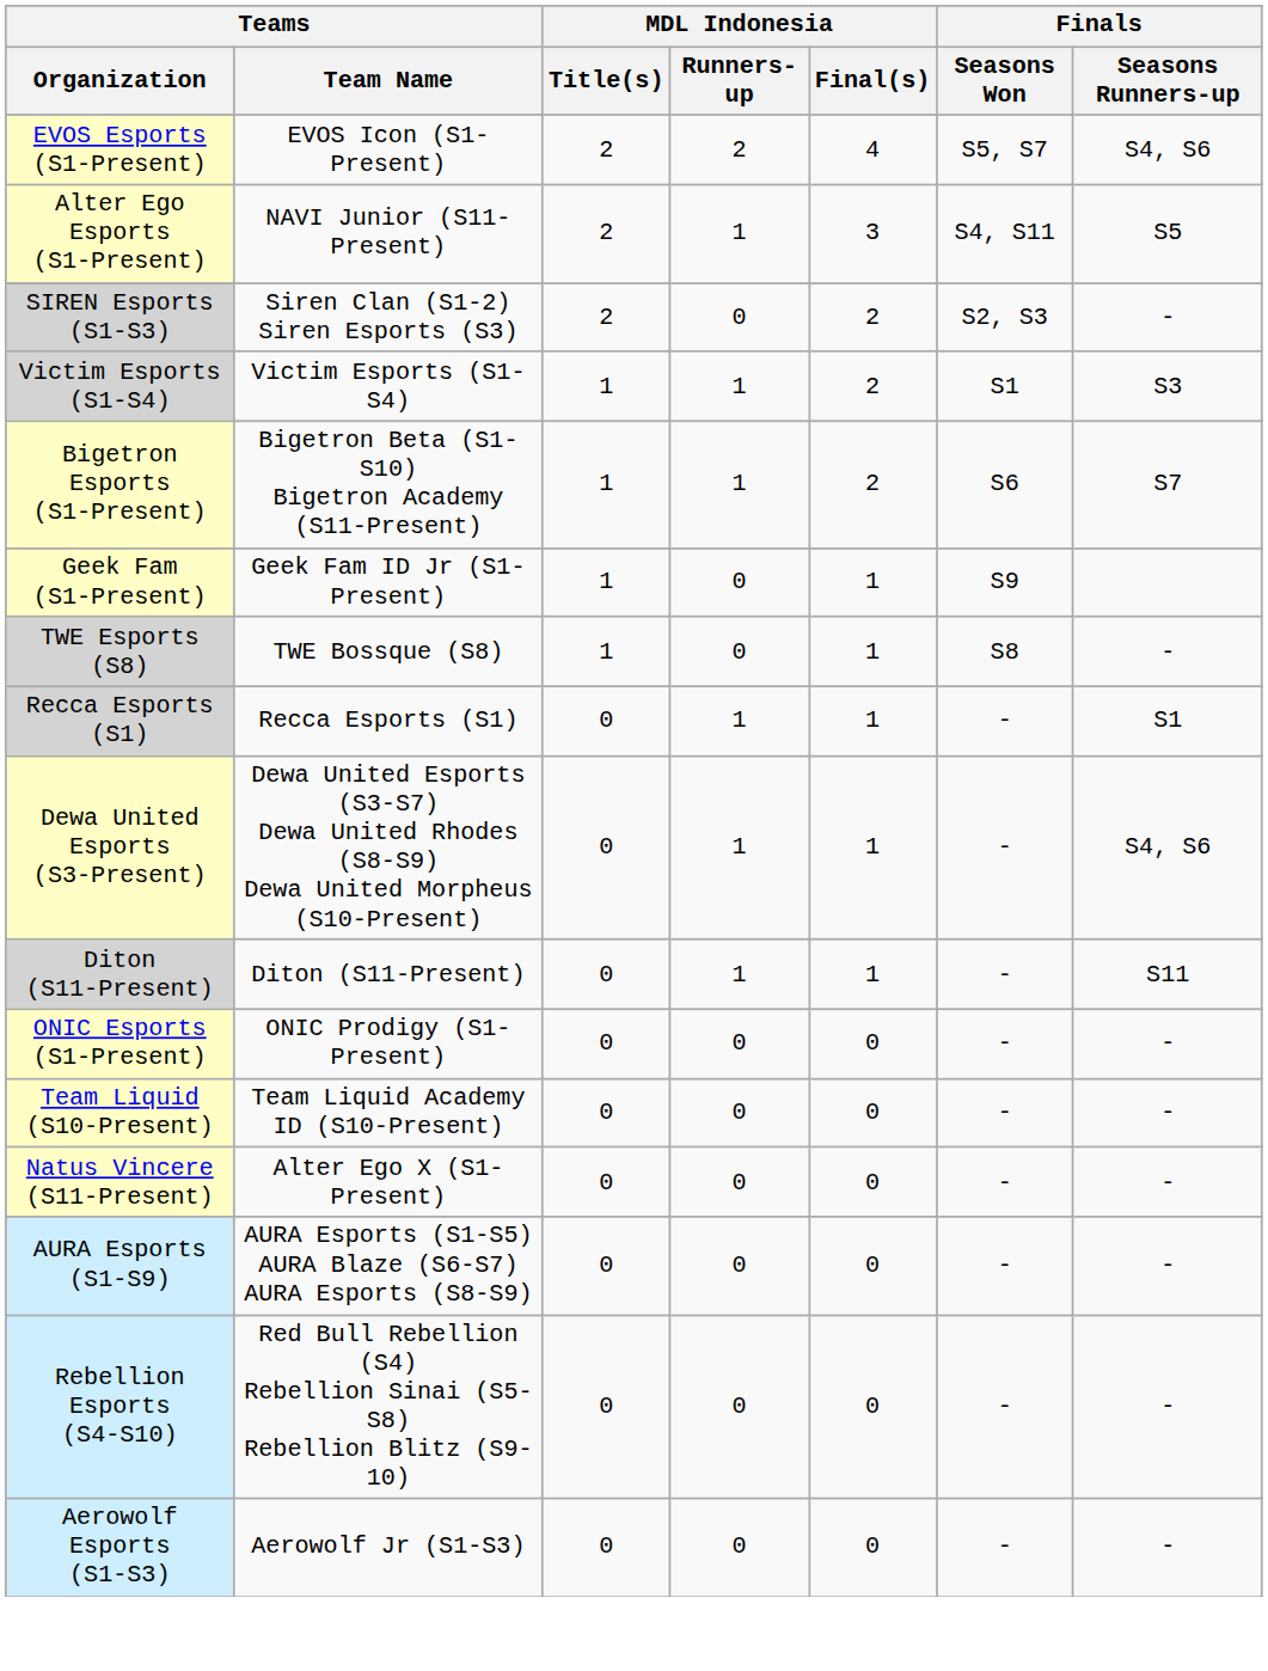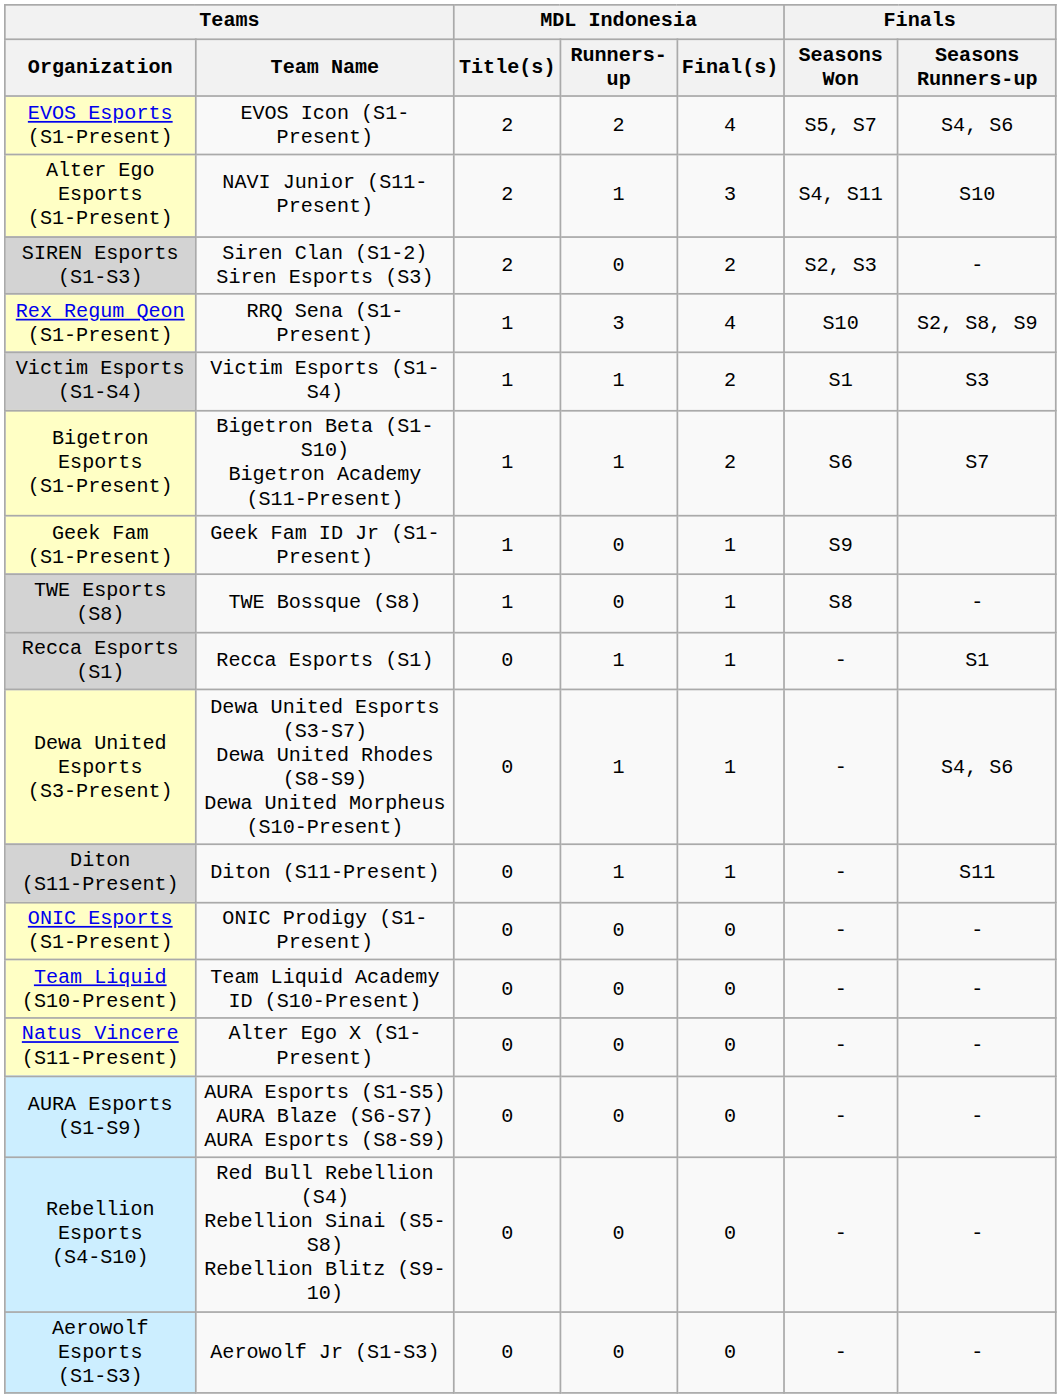Alter Ego Esports (S1-Present) | Finals / Seasons Runners-up: S5 -> S10
+ row: Rex Regum Qeon (S1-Present) | RRQ Sena (S1-Present) | 1 | 3 | 4 | S10 | S2, S8, S9
